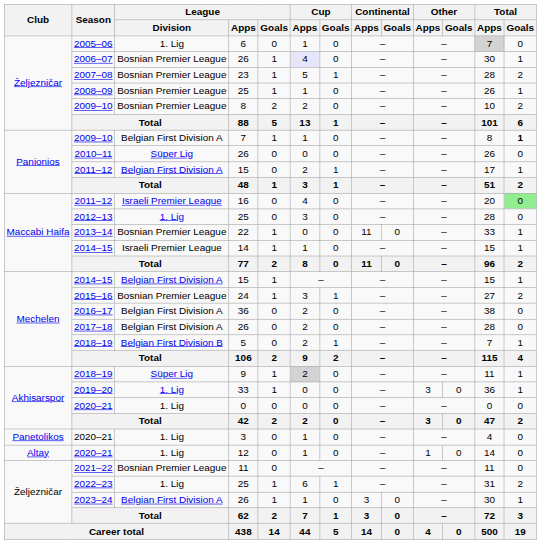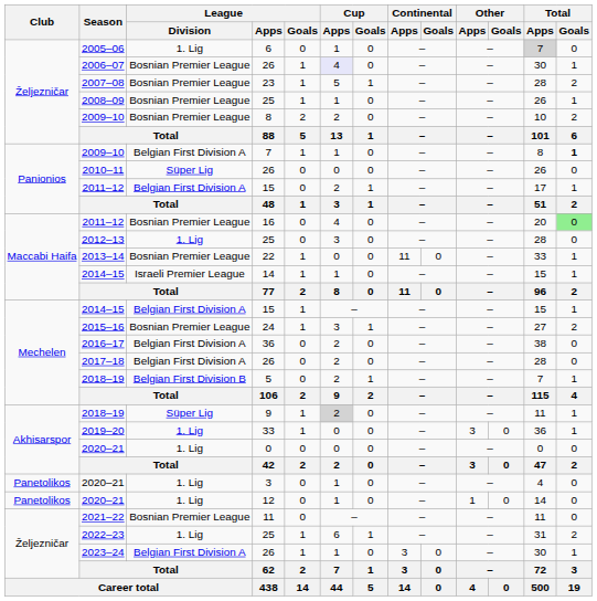2011–12 / 16 | League / Division: Israeli Premier League -> Bosnian Premier League
2020–21 / 12 | Club: Altay -> Panetolikos
